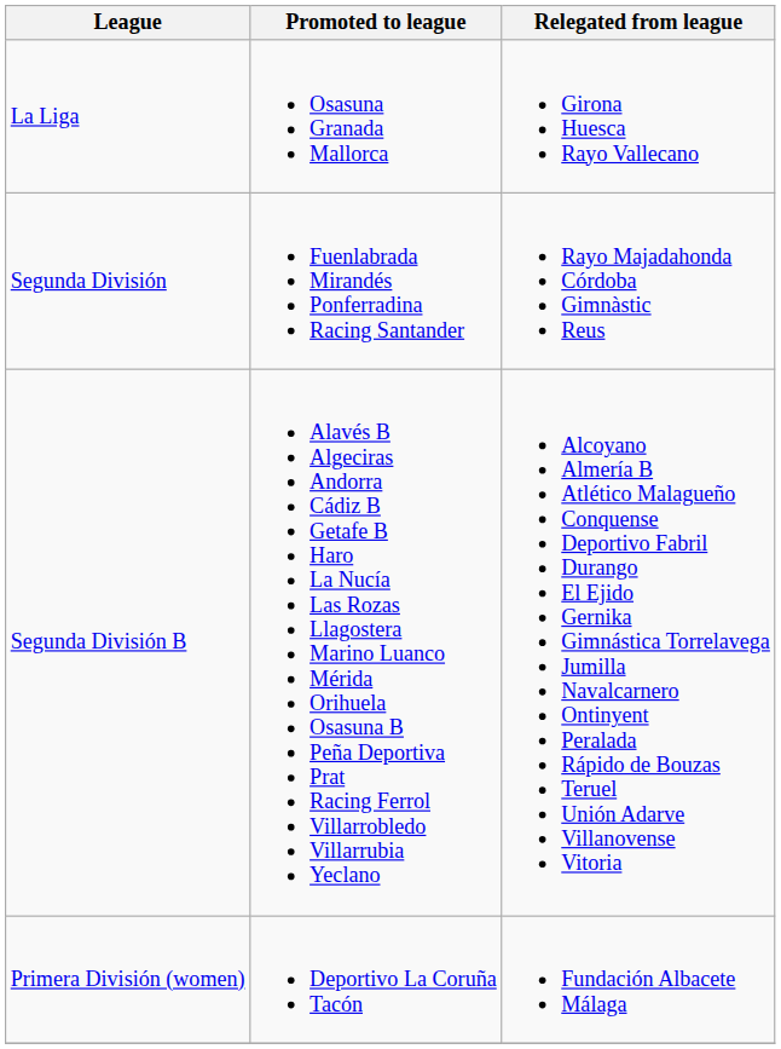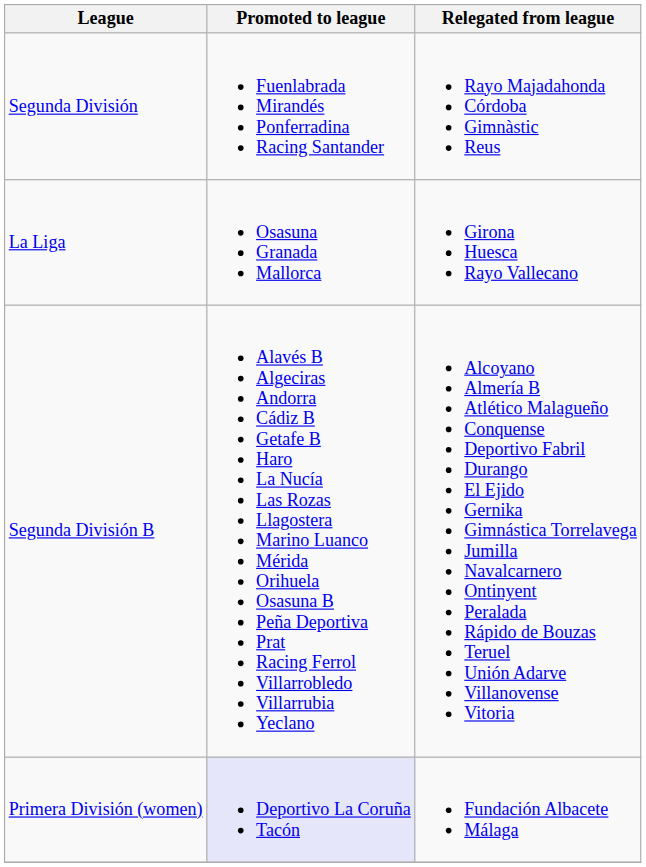rows swapped: La Liga <-> Segunda División
Primera División (women) | Promoted to league: no background -> lavender background
